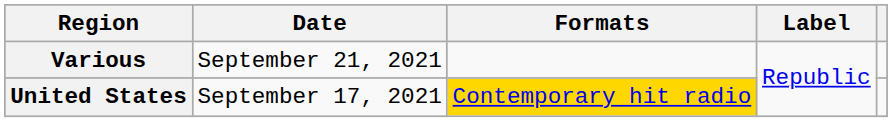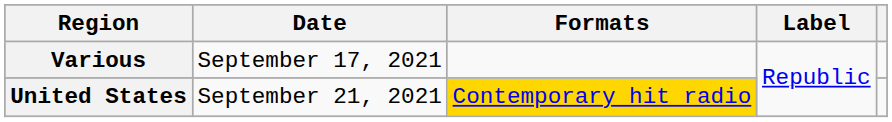Various | Date: September 21, 2021 -> September 17, 2021
United States | Date: September 17, 2021 -> September 21, 2021
